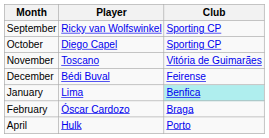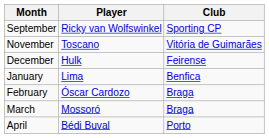- row: October | Diego Capel | Sporting CP
December | Player: Bédi Buval -> Hulk
January | Club: paleturquoise background -> no background
+ row: March | Mossoró | Braga
April | Player: Hulk -> Bédi Buval
